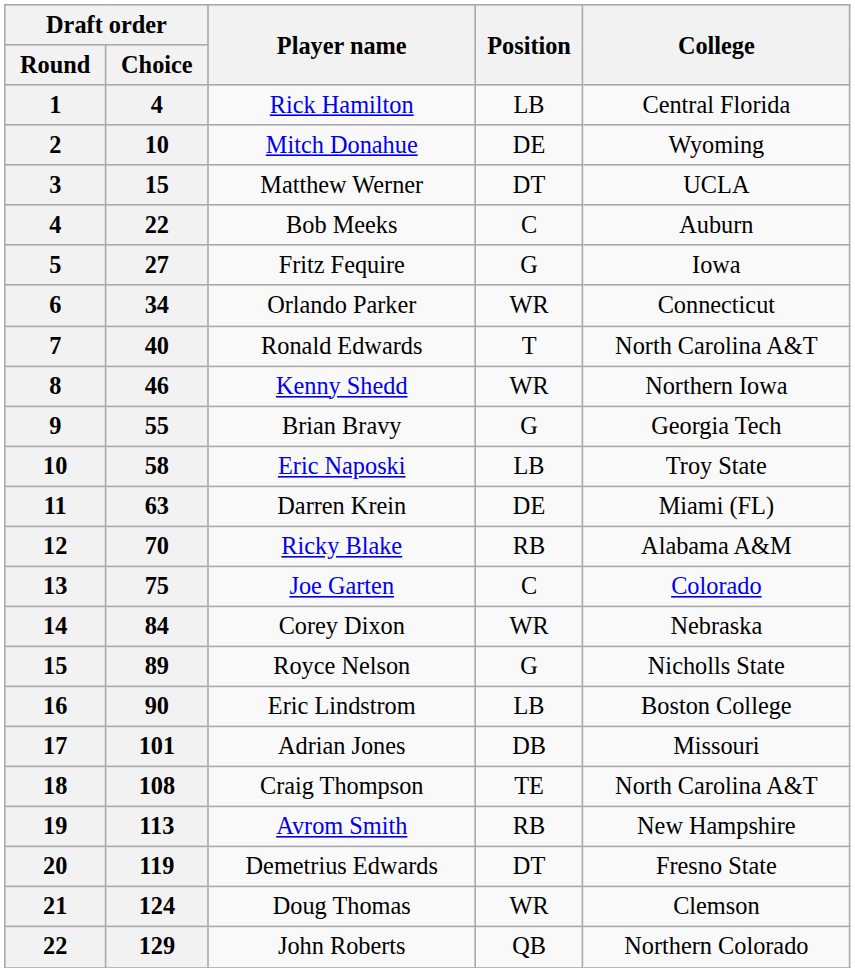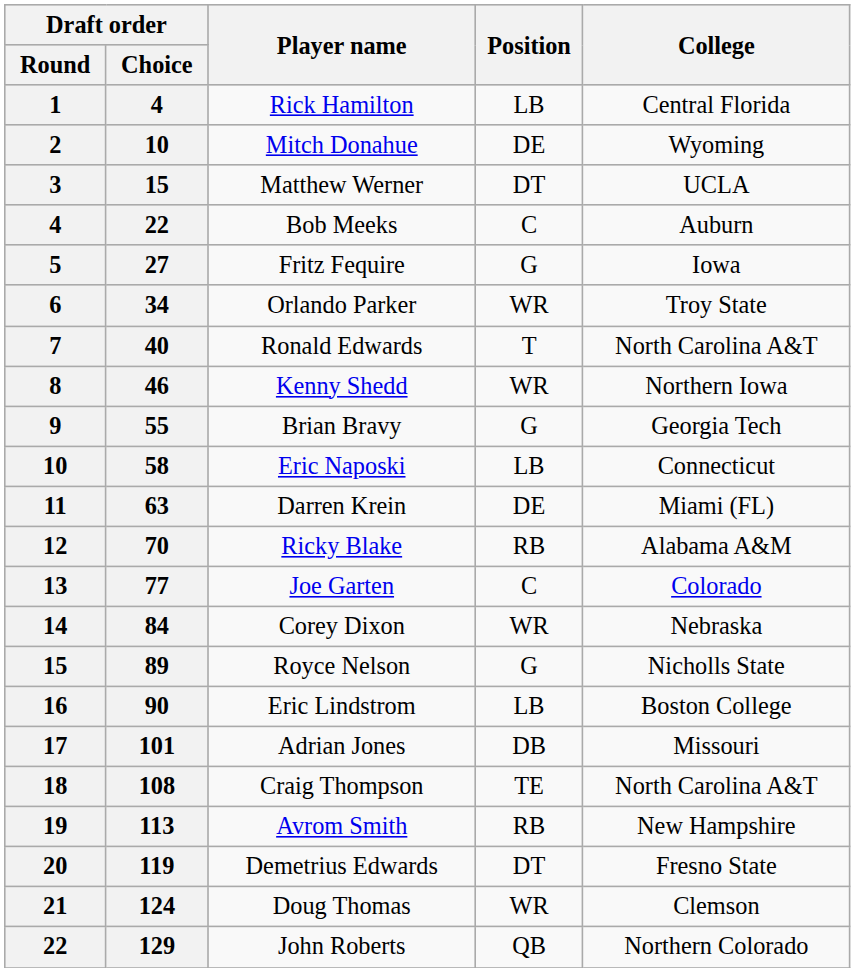Orlando Parker | College: Connecticut -> Troy State
Eric Naposki | College: Troy State -> Connecticut
Joe Garten | Draft order / Choice: 75 -> 77
